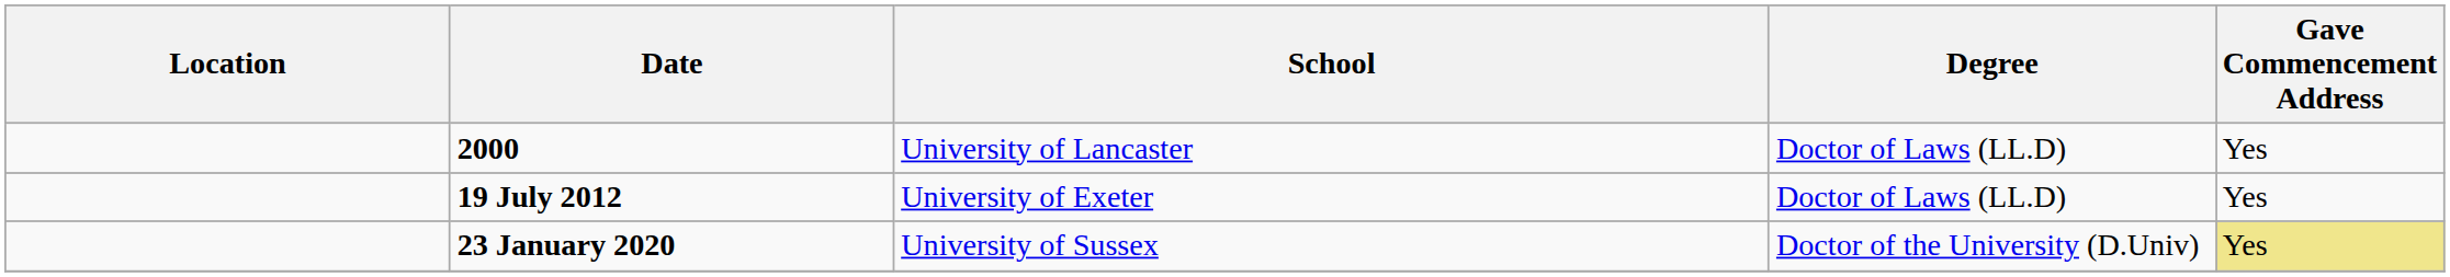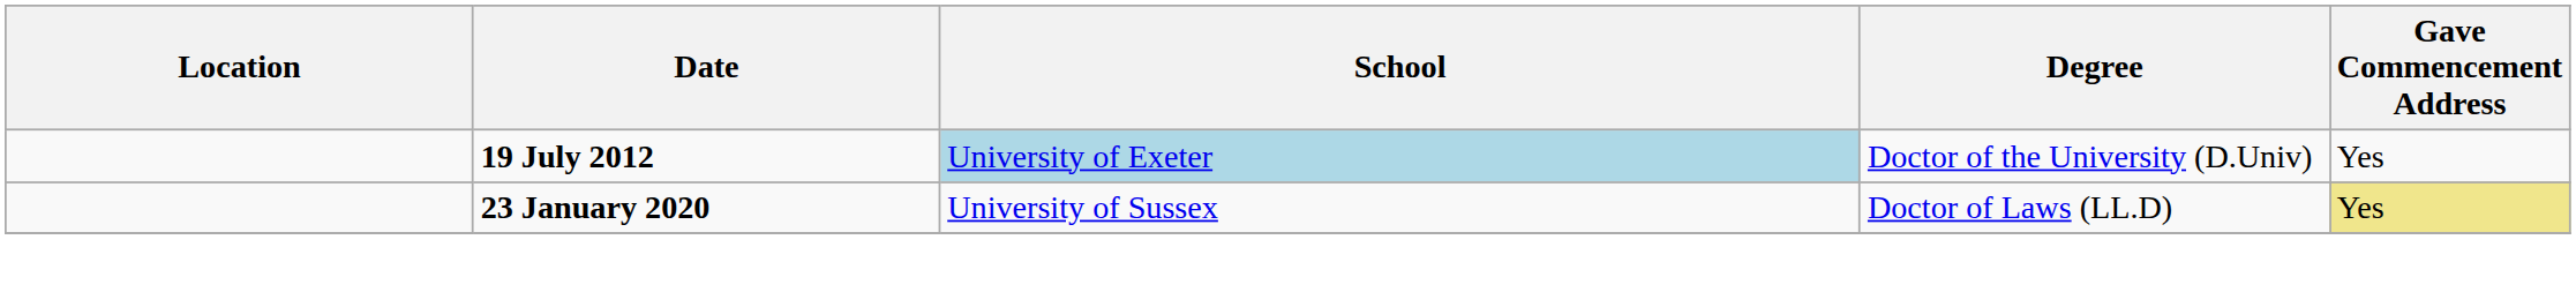- row: 2000 | University of Lancaster | Doctor of Laws (LL.D) | Yes
19 July 2012 | School: no background -> lightblue background
19 July 2012 | Degree: Doctor of Laws (LL.D) -> Doctor of the University (D.Univ)
23 January 2020 | Degree: Doctor of the University (D.Univ) -> Doctor of Laws (LL.D)
